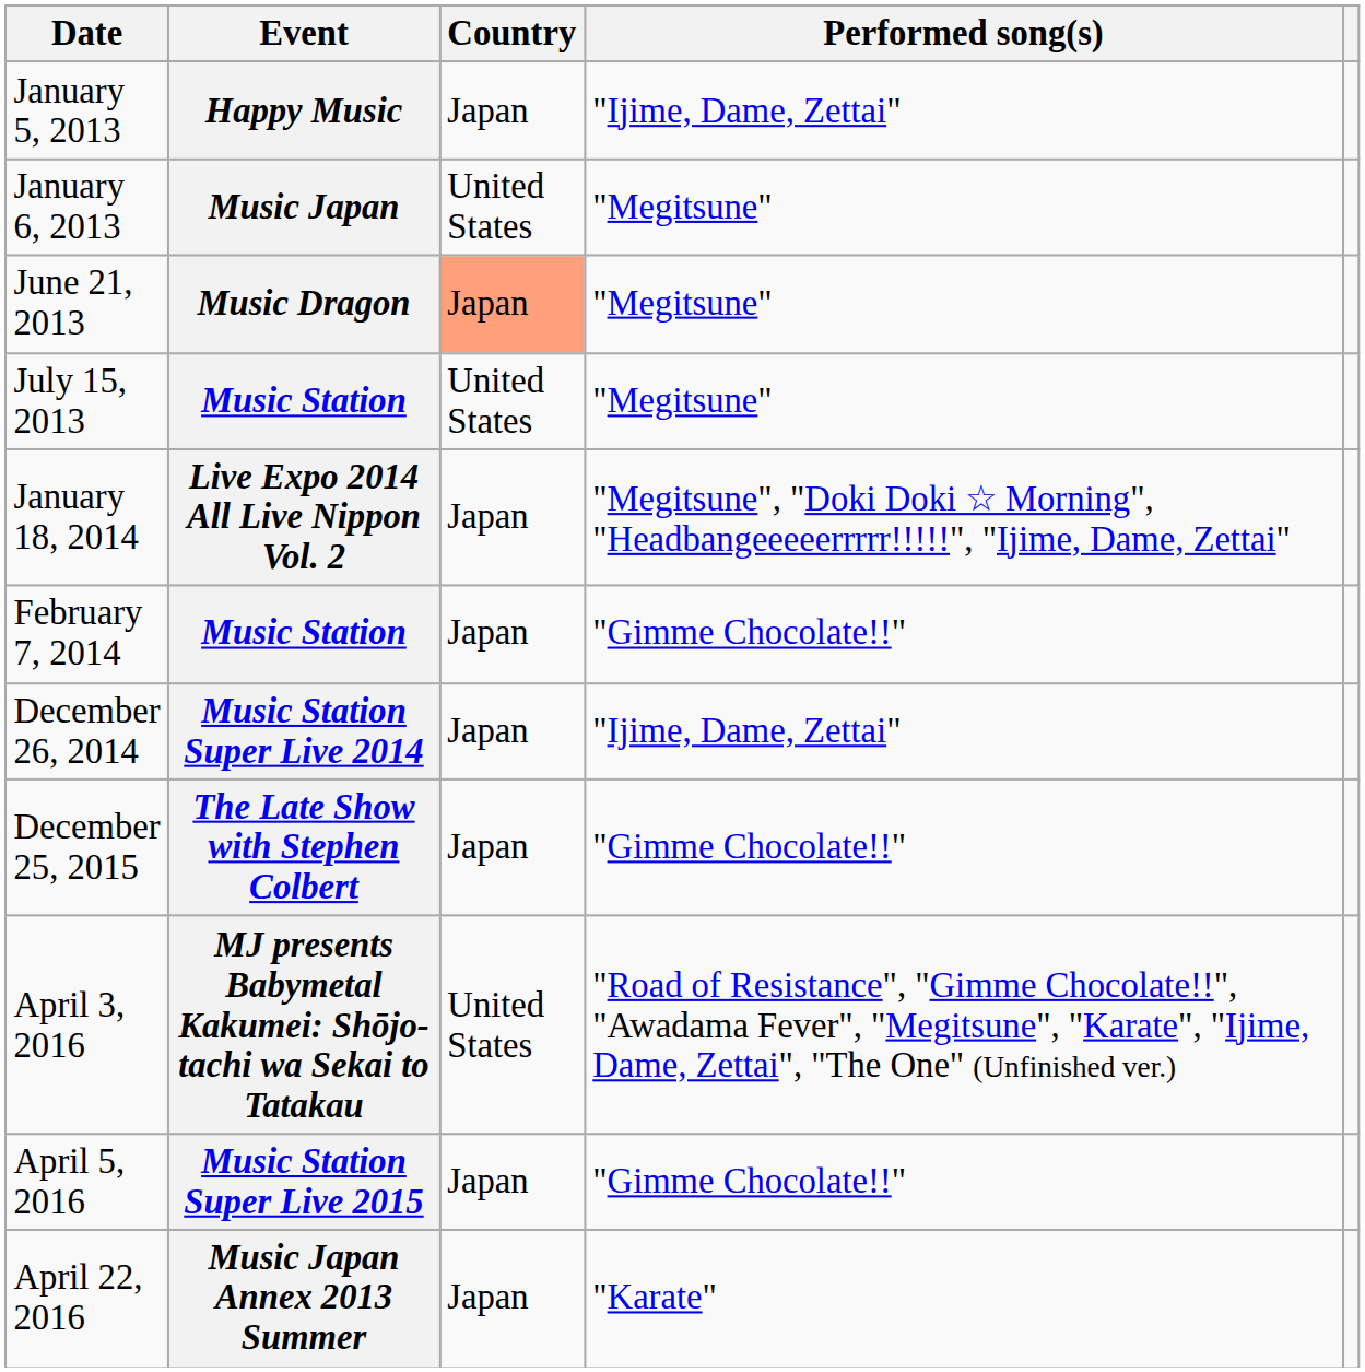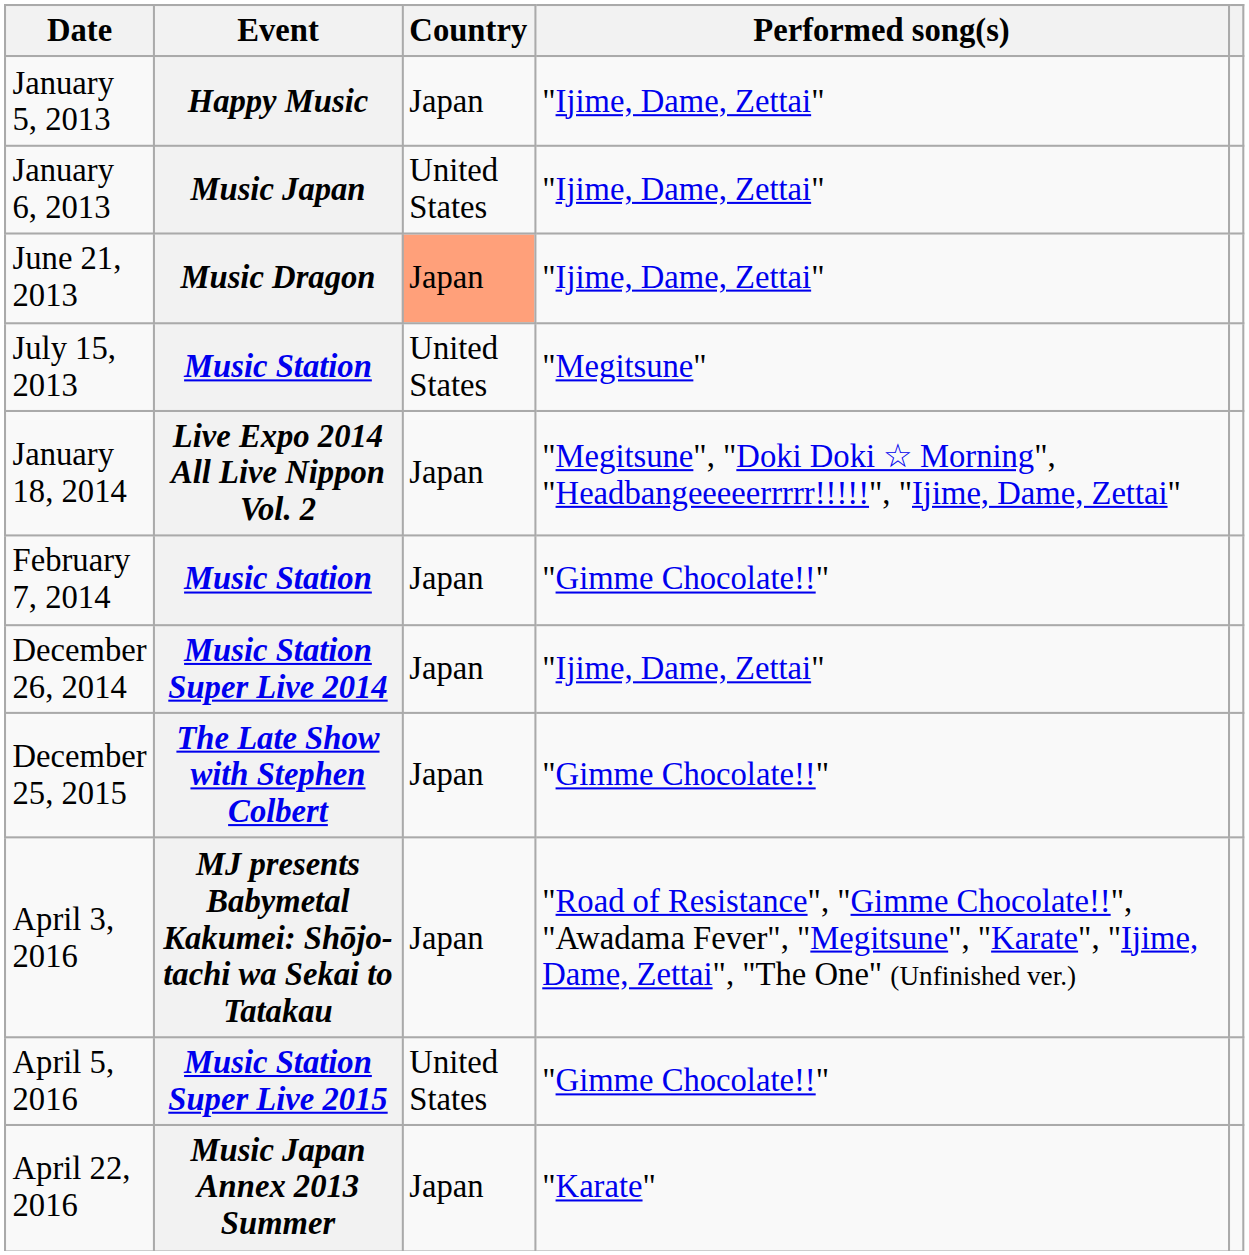January 6, 2013 | Performed song(s): "Megitsune" -> "Ijime, Dame, Zettai"
June 21, 2013 | Performed song(s): "Megitsune" -> "Ijime, Dame, Zettai"
April 3, 2016 | Country: United States -> Japan
April 5, 2016 | Country: Japan -> United States
